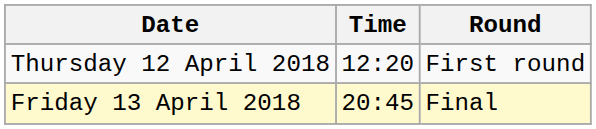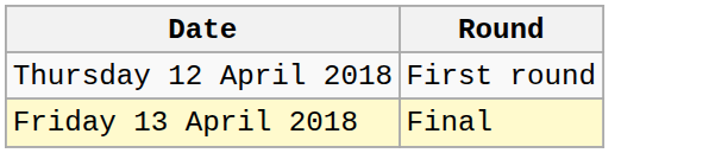- column: Time | 12:20 | 20:45
